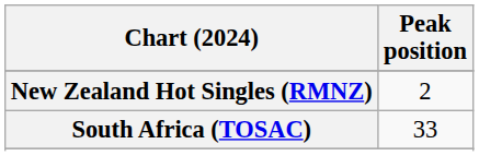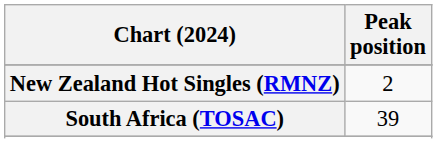South Africa (TOSAC) | Peak position: 33 -> 39
